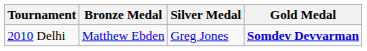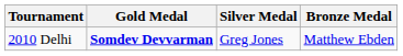columns swapped: Gold Medal <-> Bronze Medal
